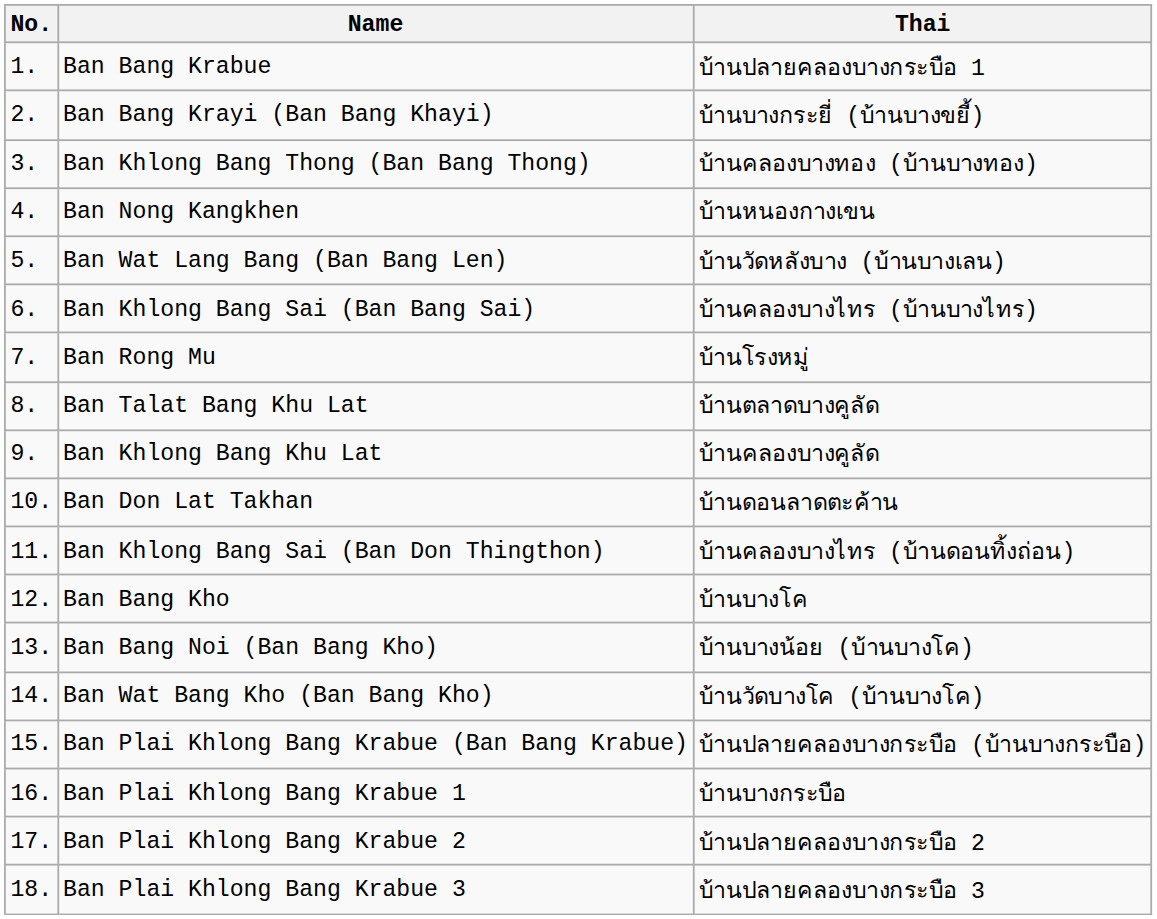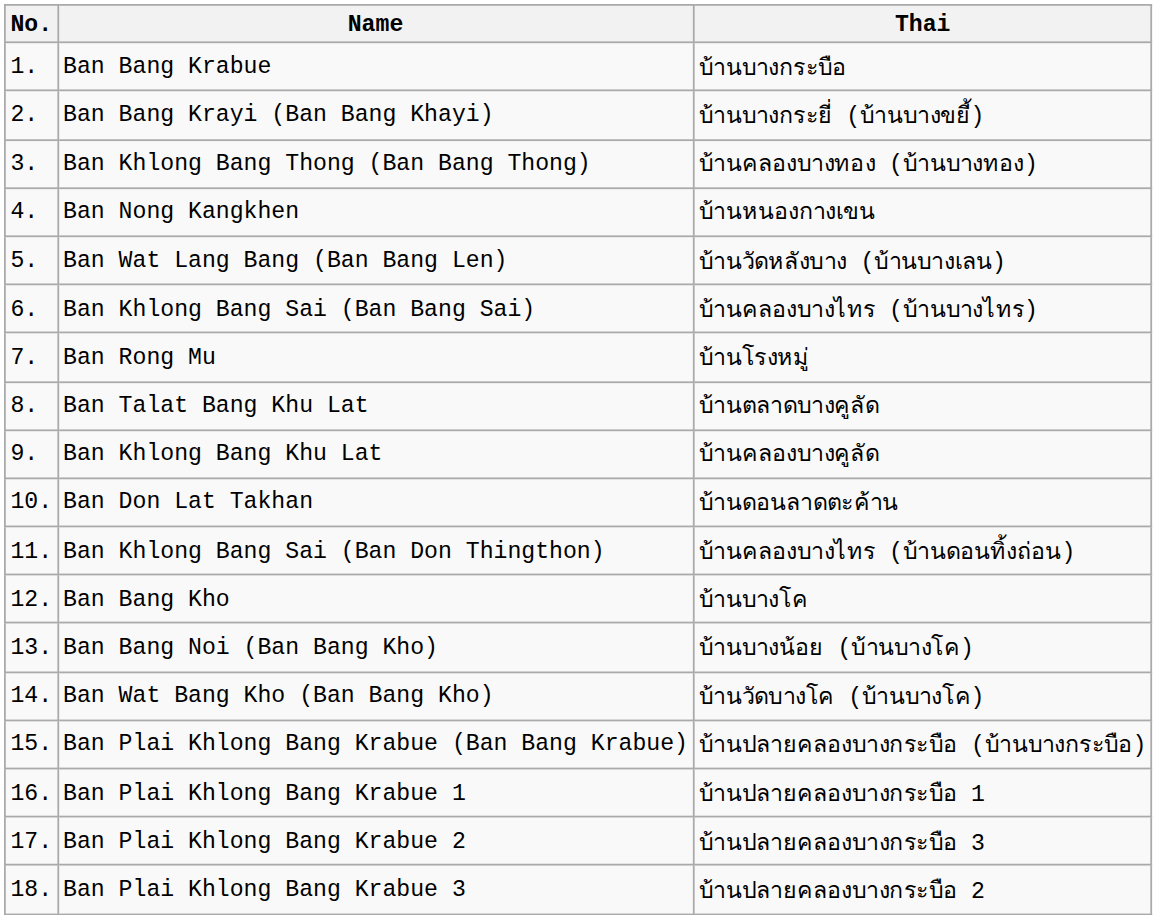Ban Bang Krabue | Thai: บ้านปลายคลองบางกระบือ 1 -> บ้านบางกระบือ
Ban Plai Khlong Bang Krabue 1 | Thai: บ้านบางกระบือ -> บ้านปลายคลองบางกระบือ 1
Ban Plai Khlong Bang Krabue 2 | Thai: บ้านปลายคลองบางกระบือ 2 -> บ้านปลายคลองบางกระบือ 3
Ban Plai Khlong Bang Krabue 3 | Thai: บ้านปลายคลองบางกระบือ 3 -> บ้านปลายคลองบางกระบือ 2
